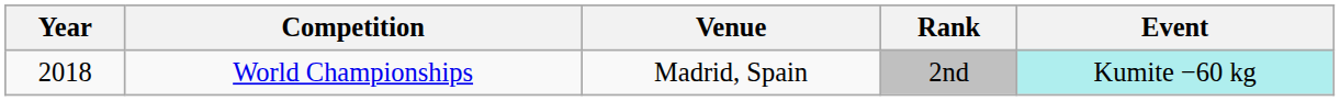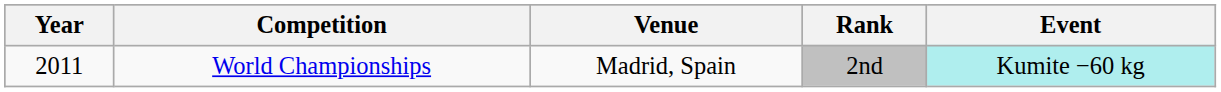World Championships | Year: 2018 -> 2011
